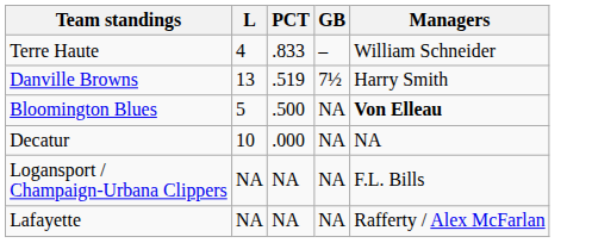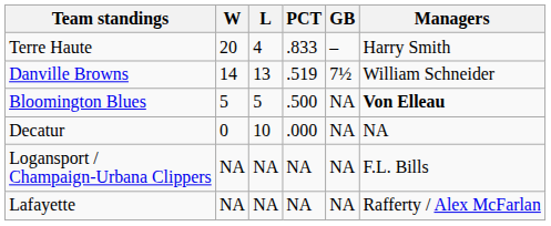+ column: W | 20 | 14 | 5 | 0 | NA | NA
Terre Haute | Managers: William Schneider -> Harry Smith
Danville Browns | Managers: Harry Smith -> William Schneider
